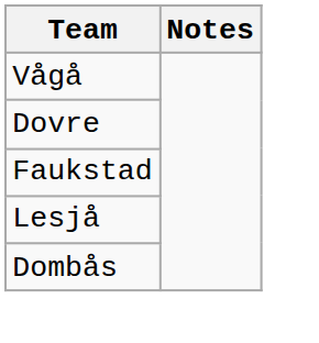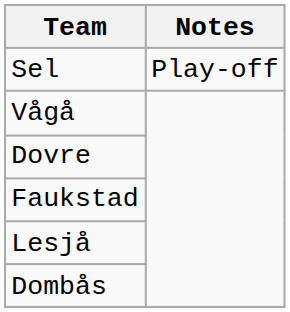+ row: Sel | Play-off
